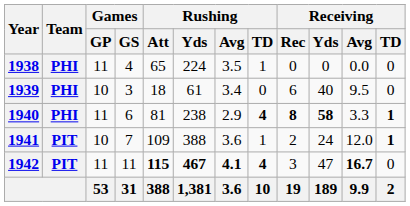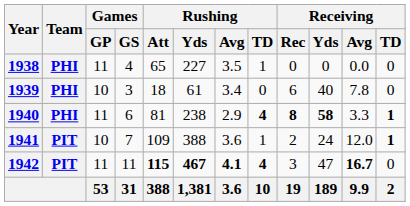1938 | Rushing / Yds: 224 -> 227
1939 | Receiving / Avg: 9.5 -> 7.8
